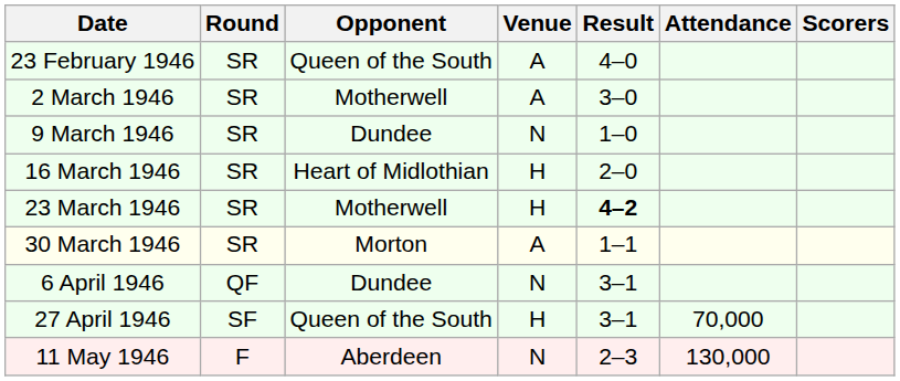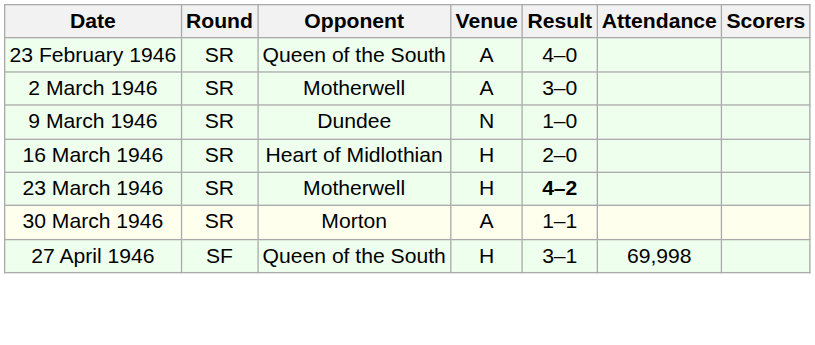- row: 6 April 1946 | QF | Dundee | N | 3–1
27 April 1946 | Attendance: 70,000 -> 69,998
- row: 11 May 1946 | F | Aberdeen | N | 2–3 | 130,000
